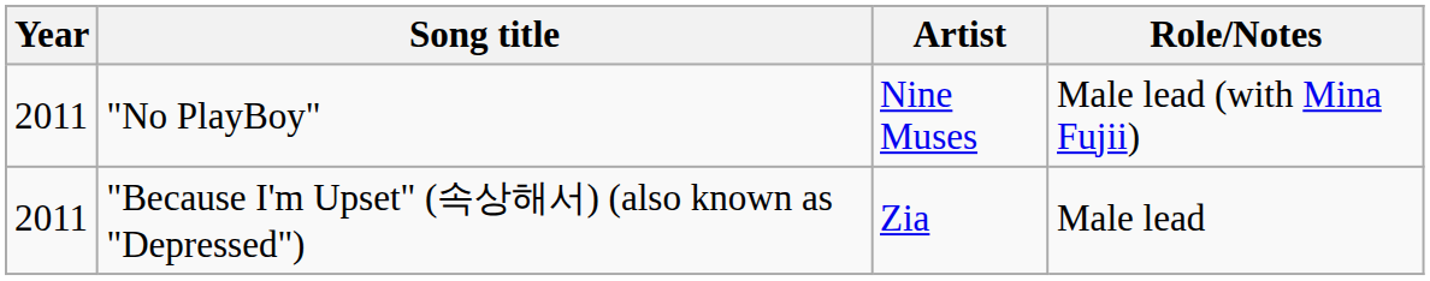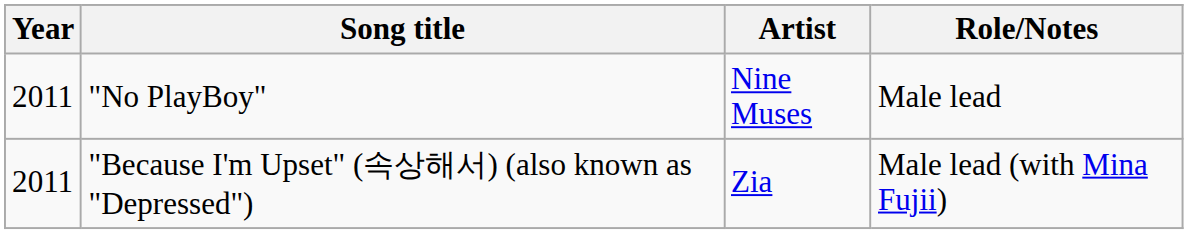"No PlayBoy" | Role/Notes: Male lead (with Mina Fujii) -> Male lead
"Because I'm Upset" (속상해서) (also known as "Depressed") | Role/Notes: Male lead -> Male lead (with Mina Fujii)
